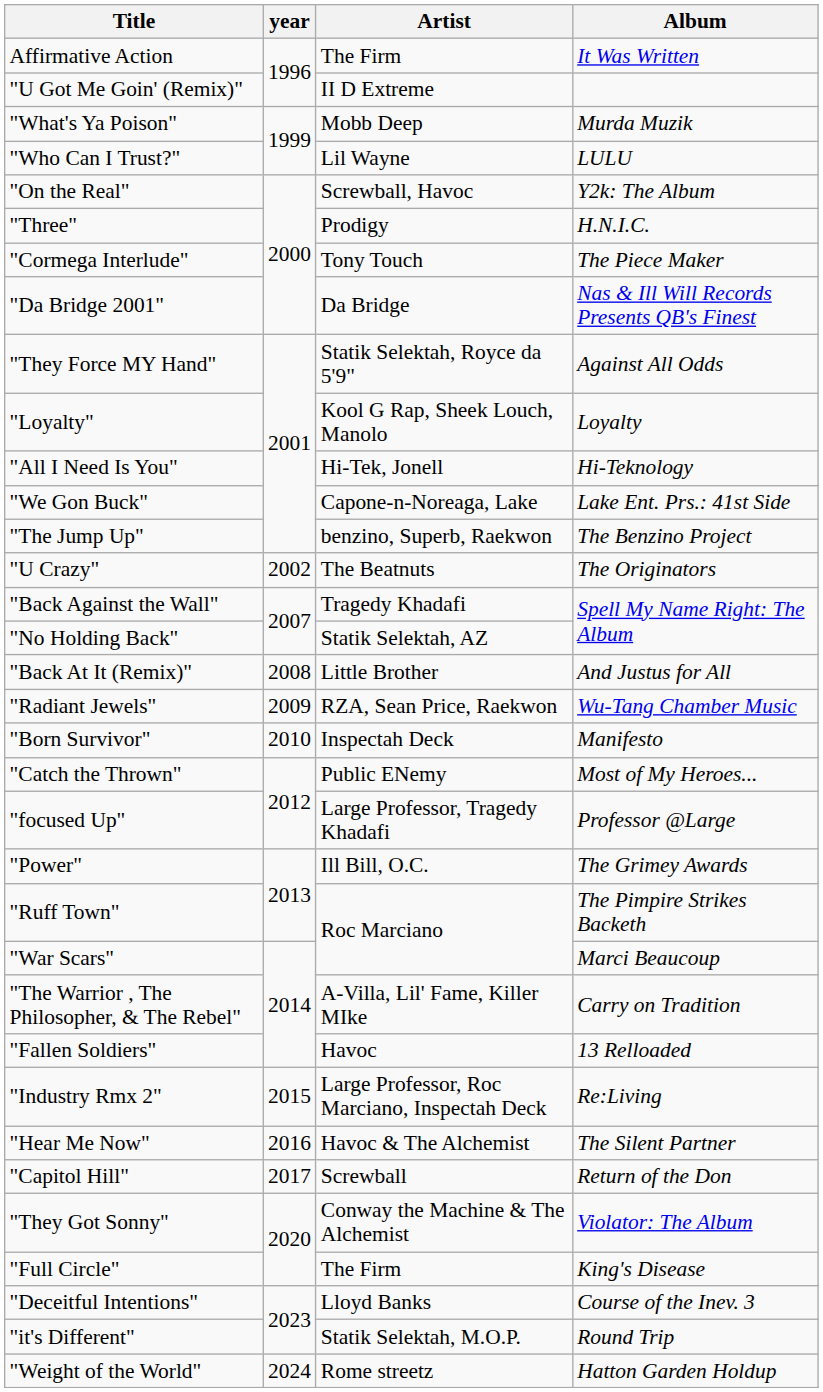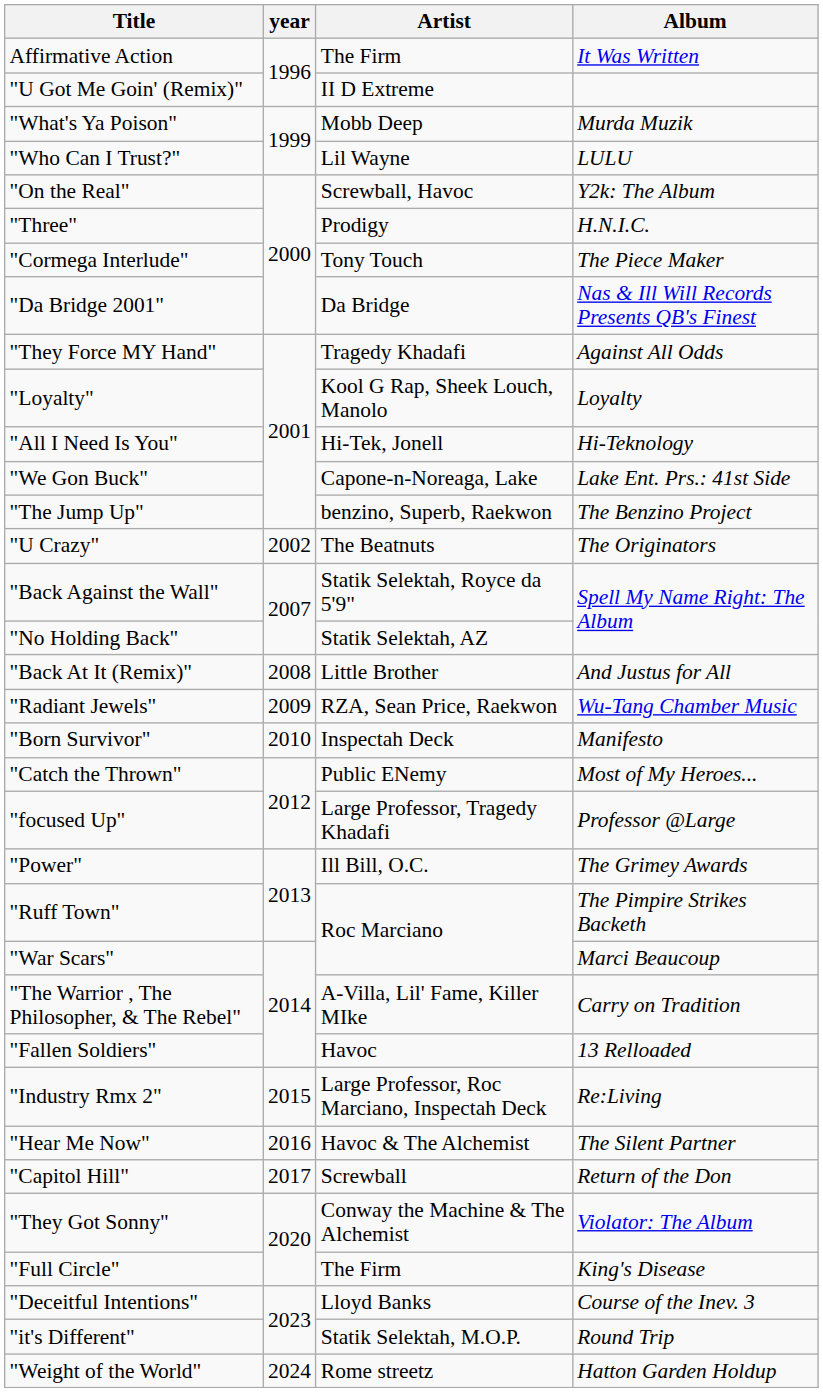"They Force MY Hand" | Artist: Statik Selektah, Royce da 5'9" -> Tragedy Khadafi
"Back Against the Wall" | Artist: Tragedy Khadafi -> Statik Selektah, Royce da 5'9"
